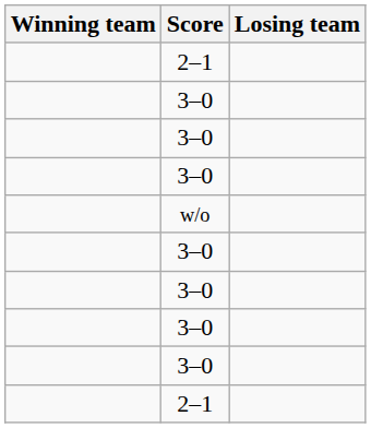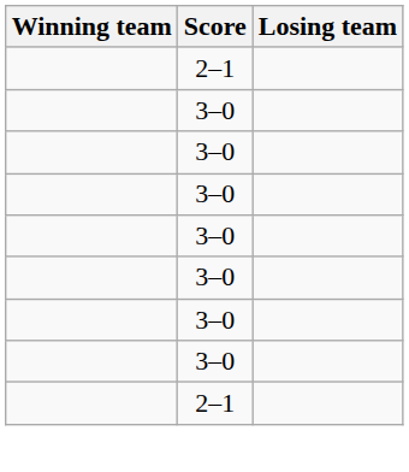- row: w/o
